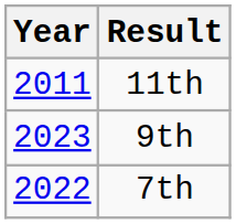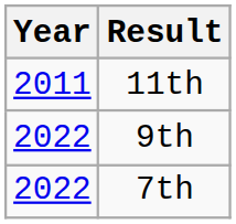9th | Year: 2023 -> 2022
